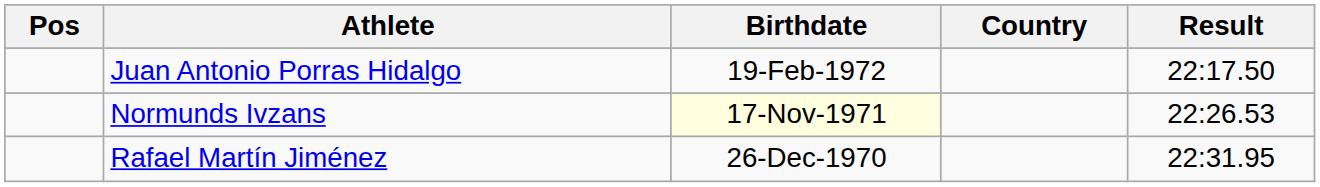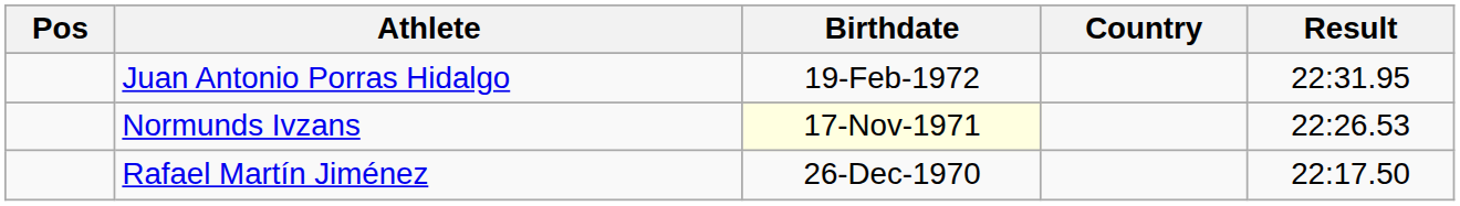Juan Antonio Porras Hidalgo | Result: 22:17.50 -> 22:31.95
Rafael Martín Jiménez | Result: 22:31.95 -> 22:17.50
